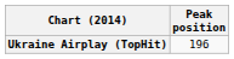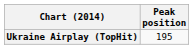Ukraine Airplay (TopHit) | Peak position: 196 -> 195
